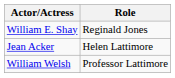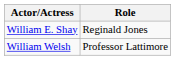- row: Jean Acker | Helen Lattimore
